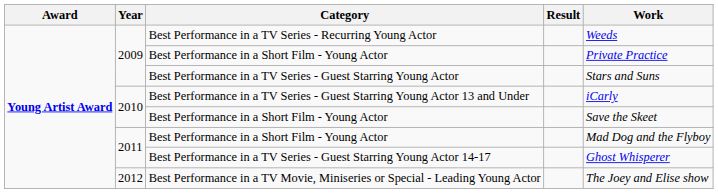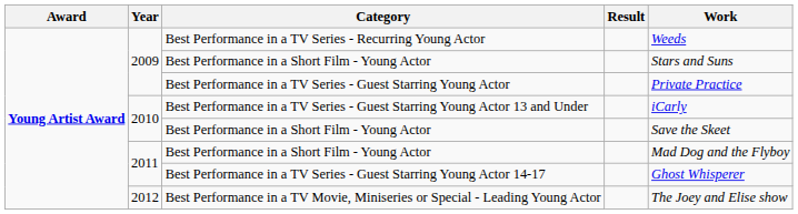2009 / Best Performance in a Short Film - Young Actor | Work: Private Practice -> Stars and Suns
Best Performance in a TV Series - Guest Starring Young Actor | Work: Stars and Suns -> Private Practice
